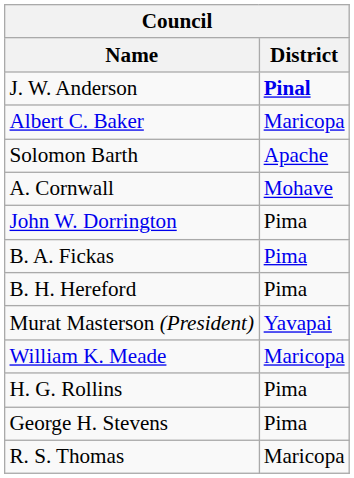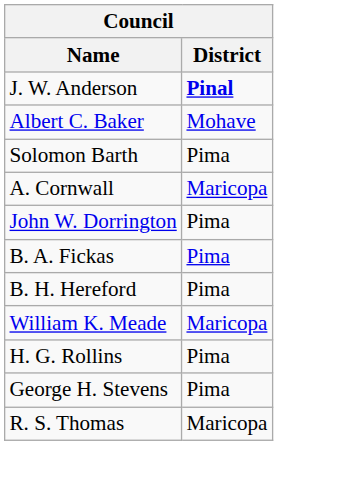Albert C. Baker | District: Maricopa -> Mohave
Solomon Barth | District: Apache -> Pima
A. Cornwall | District: Mohave -> Maricopa
- row: Murat Masterson (President) | Yavapai
